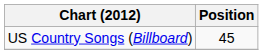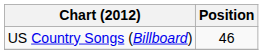US Country Songs (Billboard) | Position: 45 -> 46
